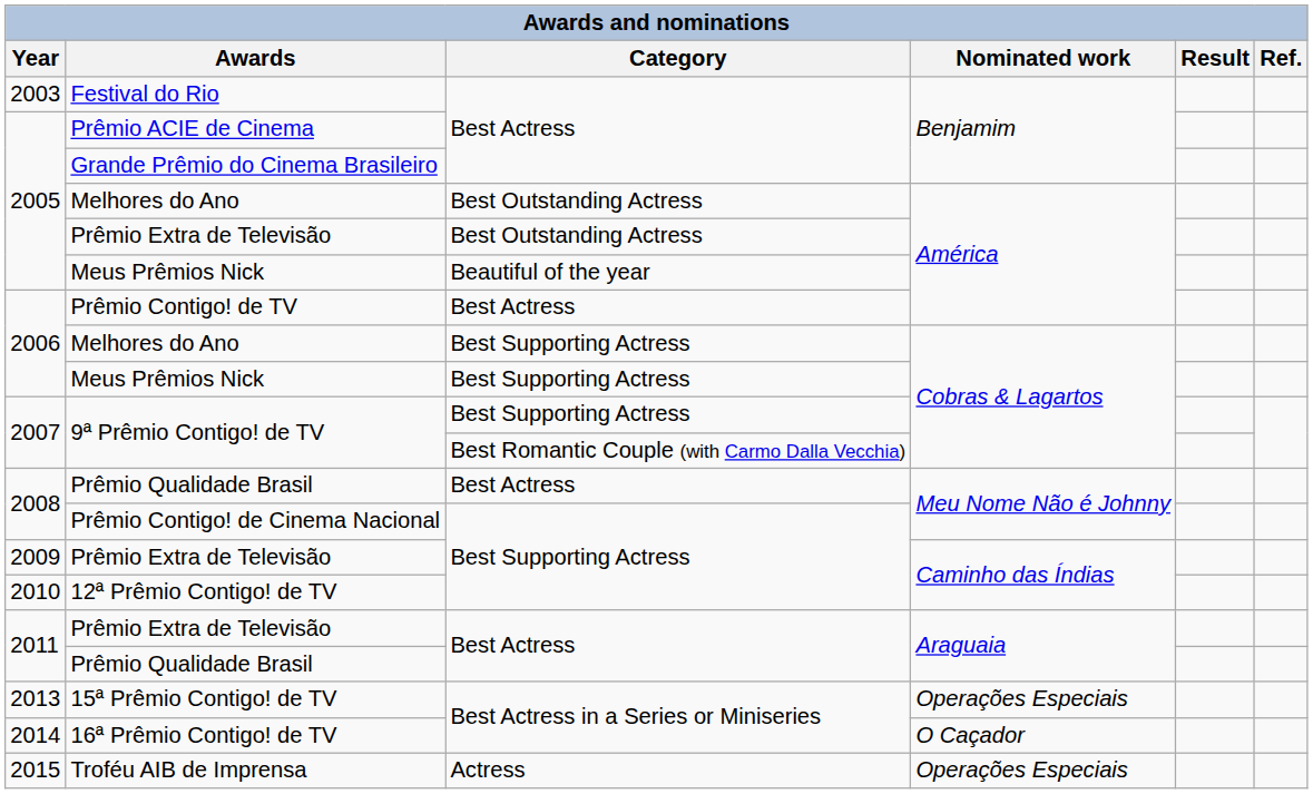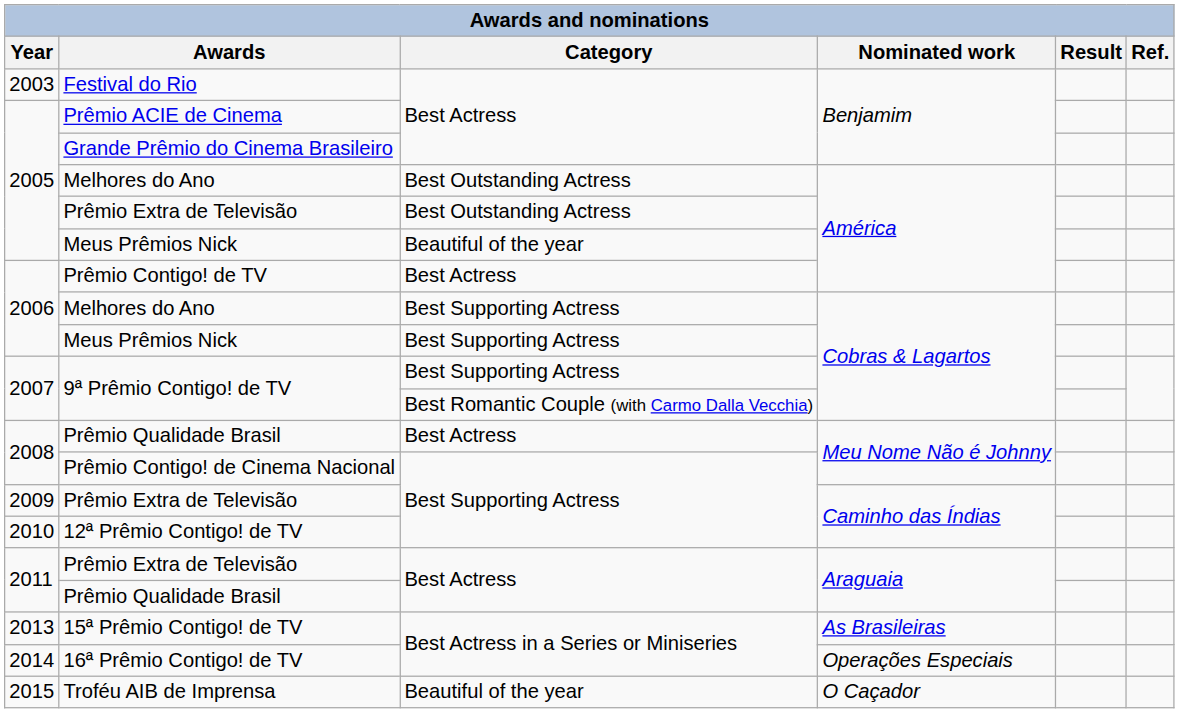15ª Prêmio Contigo! de TV | Nominated work: Operações Especiais -> As Brasileiras
16ª Prêmio Contigo! de TV | Nominated work: O Caçador -> Operações Especiais
Troféu AIB de Imprensa | Category: Actress -> Beautiful of the year
Troféu AIB de Imprensa | Nominated work: Operações Especiais -> O Caçador
